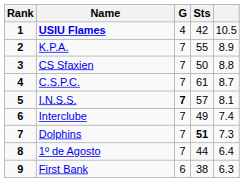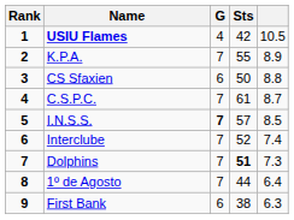CS Sfaxien | G: 7 -> 6
I.N.S.S. | column 5: 8.1 -> 8.5
Interclube | Sts: 49 -> 52
